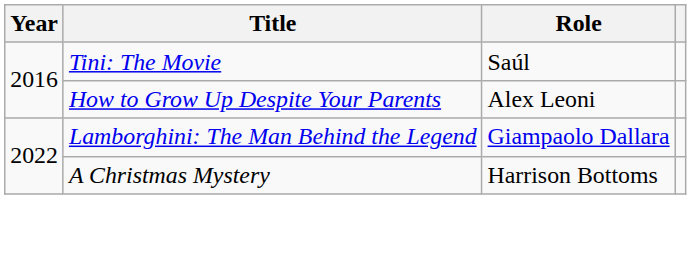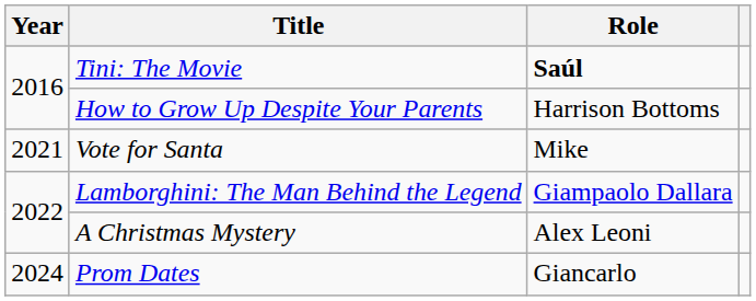Tini: The Movie | Role: normal -> bold
How to Grow Up Despite Your Parents | Role: Alex Leoni -> Harrison Bottoms
+ row: 2021 | Vote for Santa | Mike
A Christmas Mystery | Role: Harrison Bottoms -> Alex Leoni
+ row: 2024 | Prom Dates | Giancarlo
